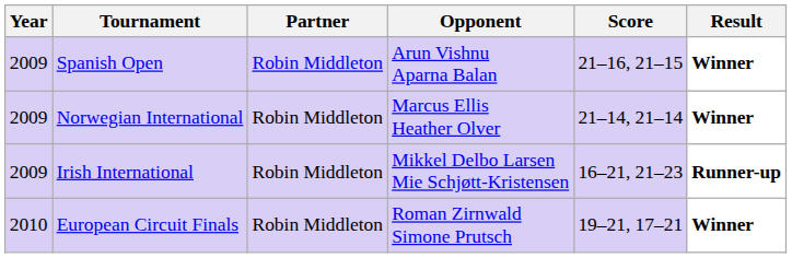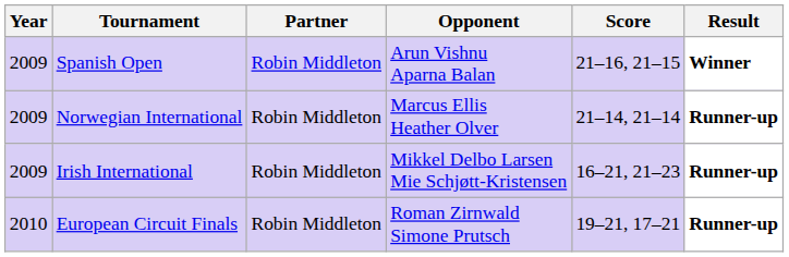Norwegian International | Result: Winner -> Runner-up
European Circuit Finals | Result: Winner -> Runner-up
